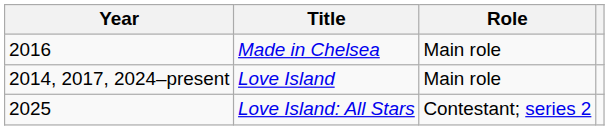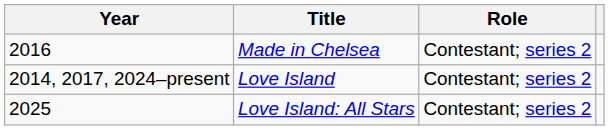Made in Chelsea | Role: Main role -> Contestant; series 2
Love Island | Role: Main role -> Contestant; series 2
